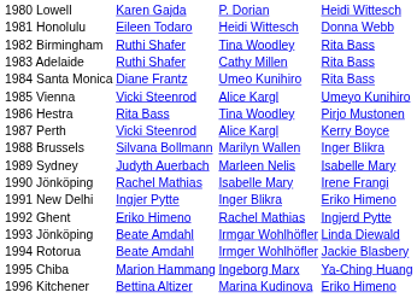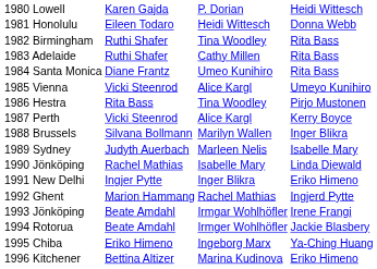1990 Jönköping | column 4: Irene Frangi -> Linda Diewald
1992 Ghent | column 2: Eriko Himeno -> Marion Hammang
1993 Jönköping | column 4: Linda Diewald -> Irene Frangi
1995 Chiba | column 2: Marion Hammang -> Eriko Himeno
